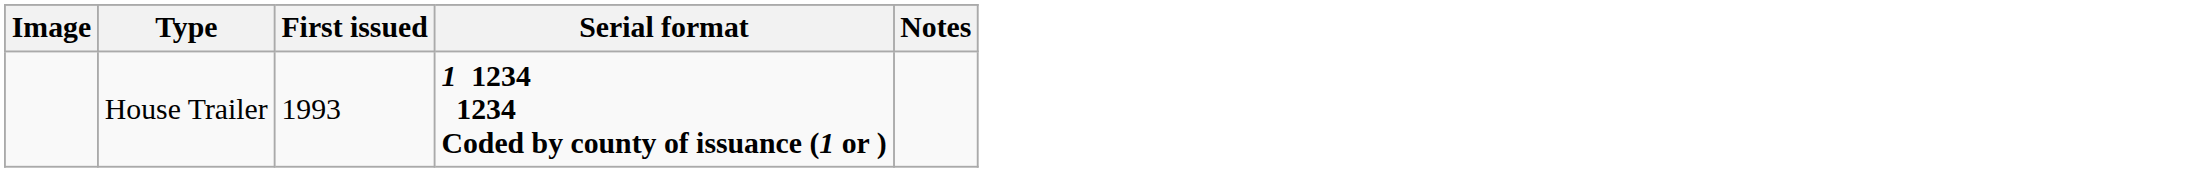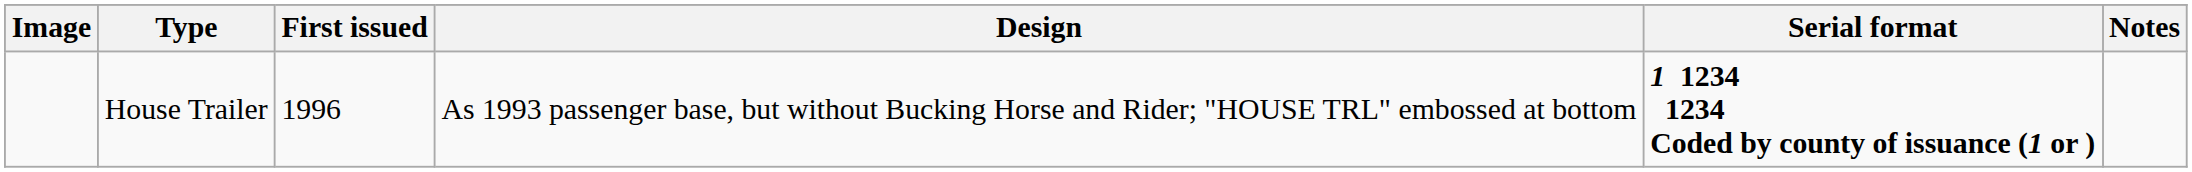+ column: Design | As 1993 passenger base, but without Bucking Horse and Rider; "HOUSE TRL" embossed at bottom
House Trailer | First issued: 1993 -> 1996
